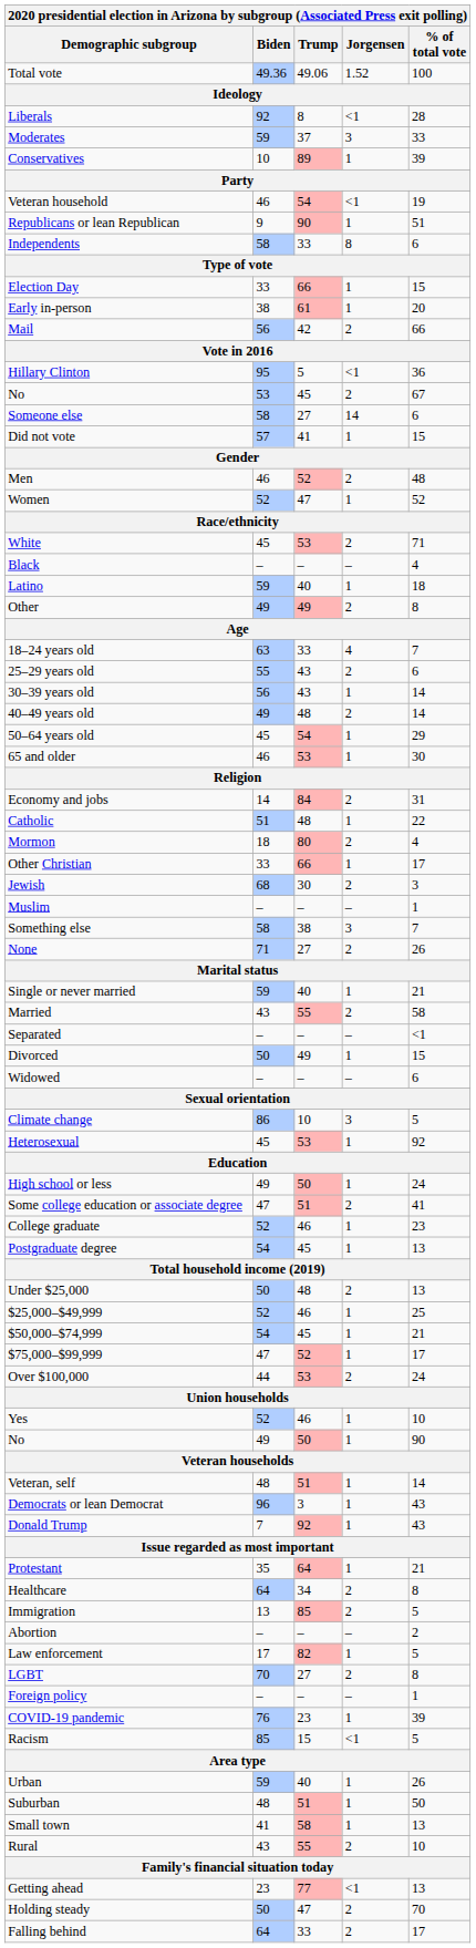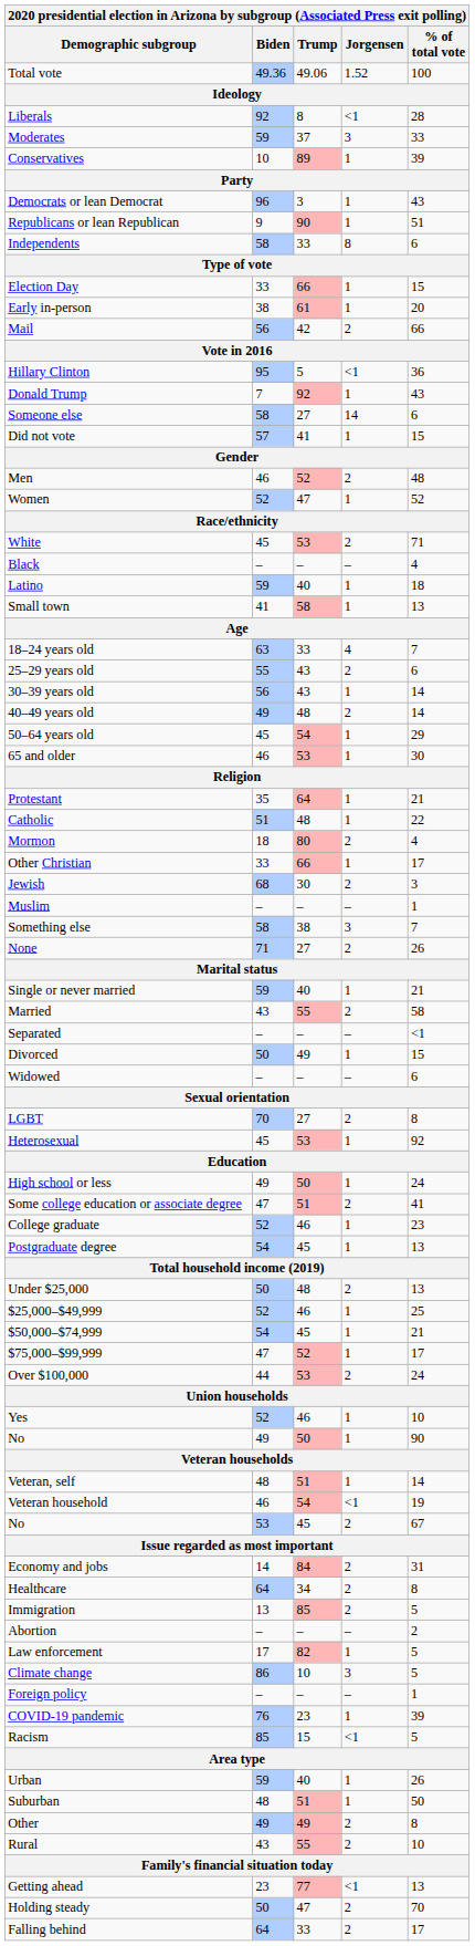rows swapped: Democrats or lean Democrat <-> Veteran household
rows swapped: Donald Trump <-> No / 53
rows swapped: Other <-> Small town
rows swapped: Protestant <-> Economy and jobs
rows swapped: LGBT <-> Climate change
